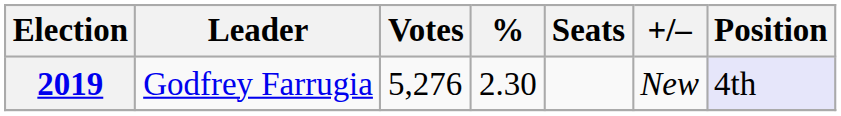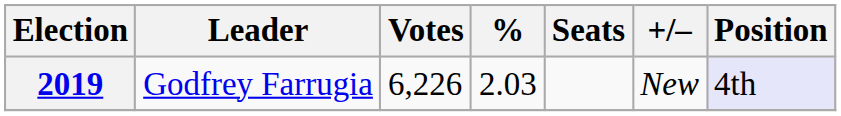2019 | Votes: 5,276 -> 6,226
2019 | %: 2.30 -> 2.03
